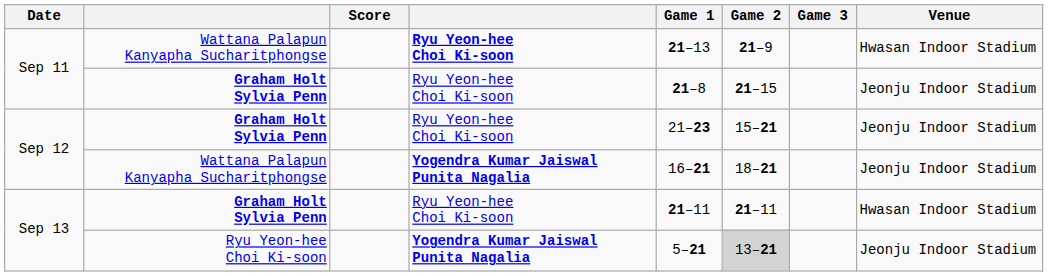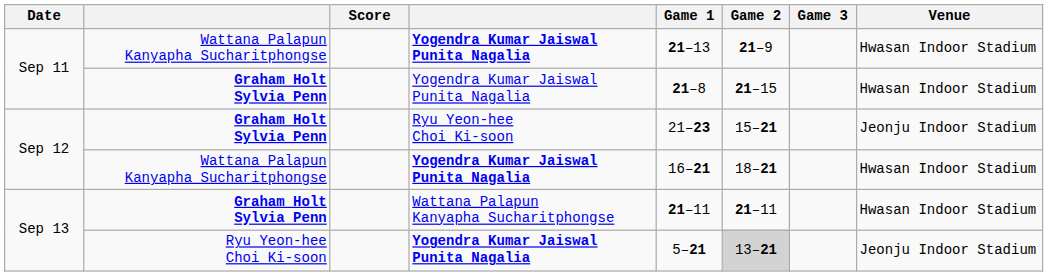Sep 11 / Wattana Palapun Kanyapha Sucharitphongse | column 4: Ryu Yeon-hee Choi Ki-soon -> Yogendra Kumar Jaiswal Punita Nagalia
Sep 11 / Graham Holt Sylvia Penn | column 4: Ryu Yeon-hee Choi Ki-soon -> Yogendra Kumar Jaiswal Punita Nagalia
Sep 11 / Graham Holt Sylvia Penn | Venue: Jeonju Indoor Stadium -> Hwasan Indoor Stadium
Sep 12 / Wattana Palapun Kanyapha Sucharitphongse | Venue: Jeonju Indoor Stadium -> Hwasan Indoor Stadium
Sep 13 / Graham Holt Sylvia Penn | column 4: Ryu Yeon-hee Choi Ki-soon -> Wattana Palapun Kanyapha Sucharitphongse
